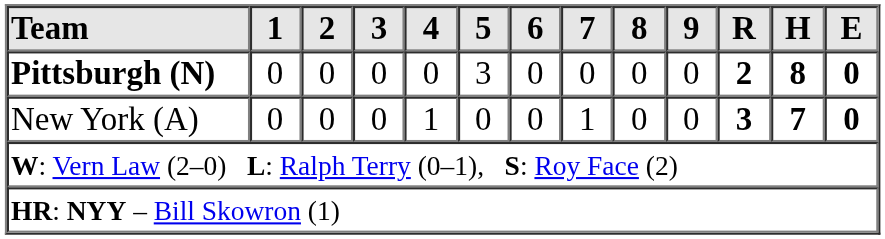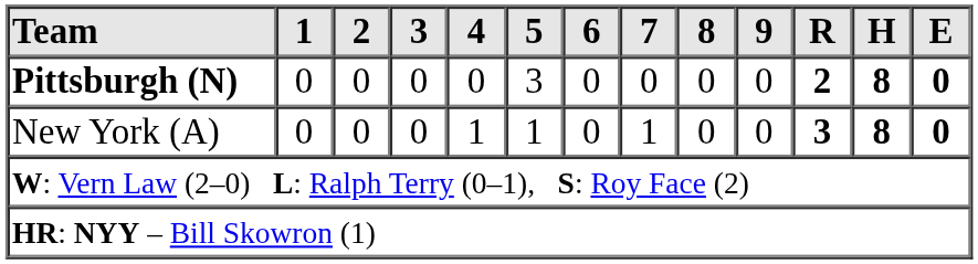New York (A) | 5: 0 -> 1
New York (A) | H: 7 -> 8
